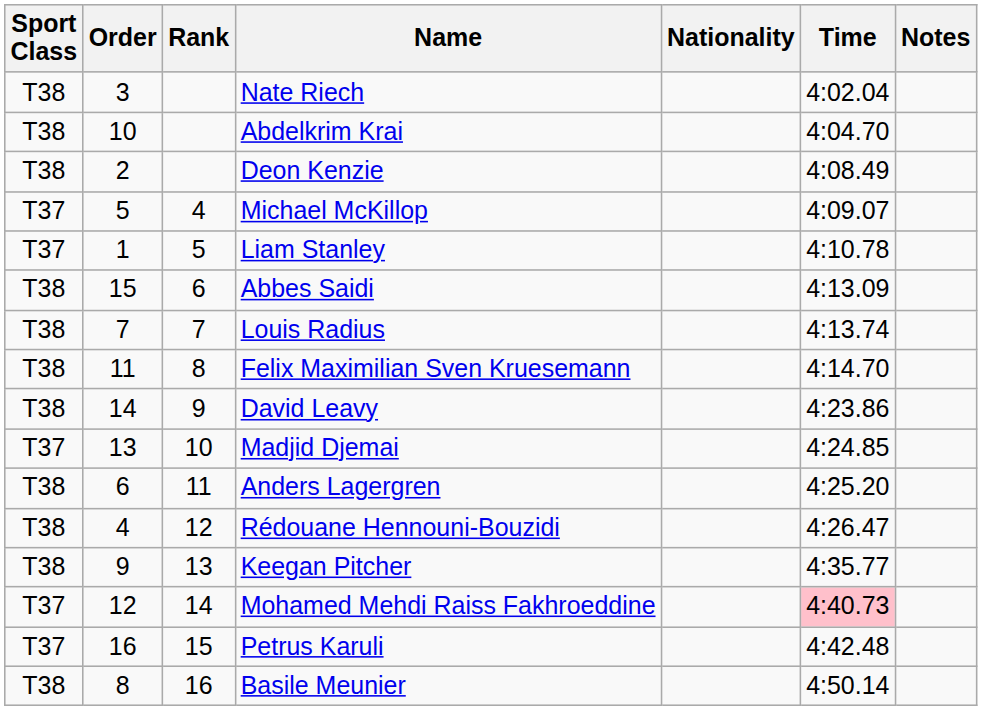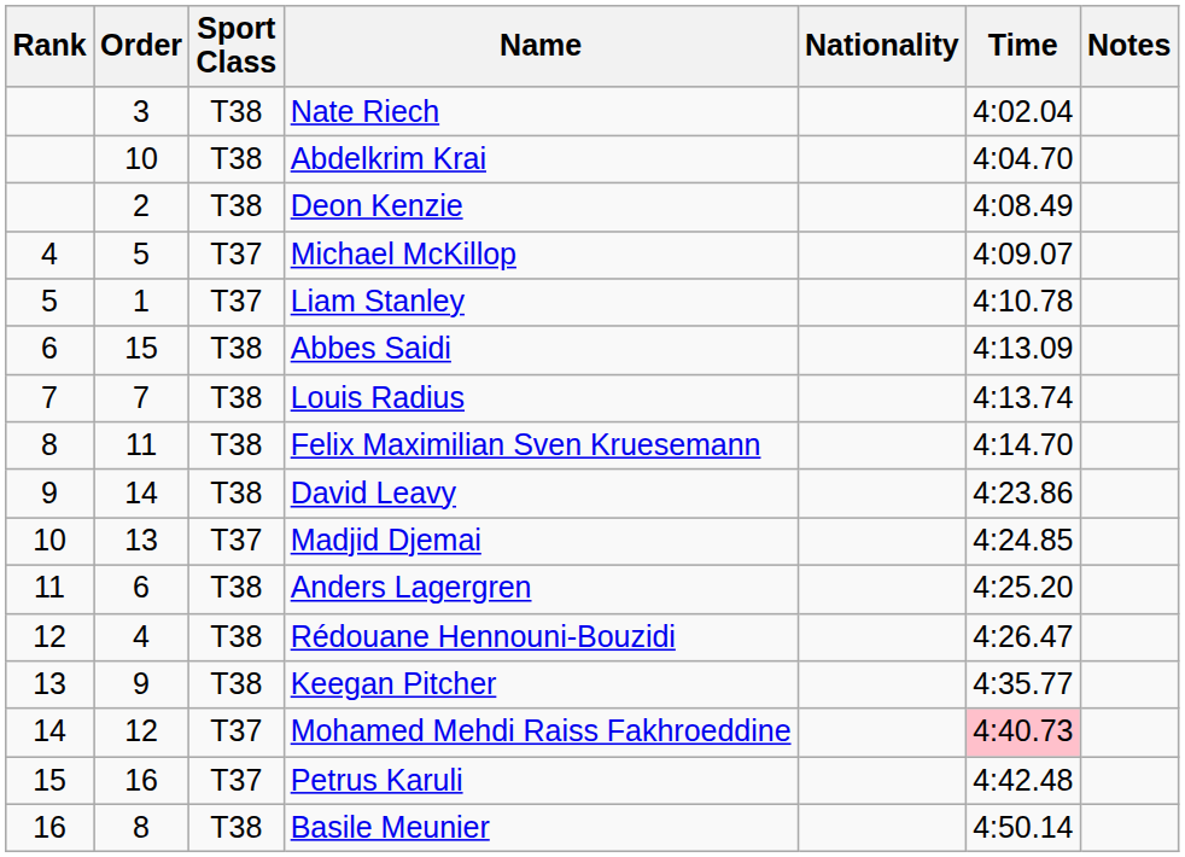columns swapped: Rank <-> Sport Class
